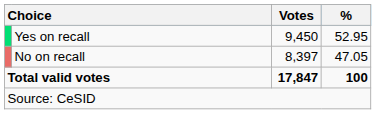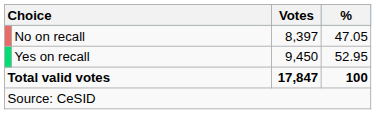rows swapped: Yes on recall <-> No on recall
